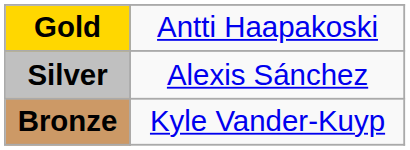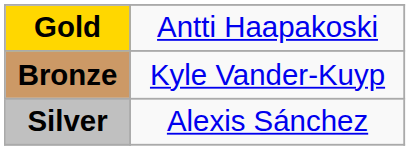rows swapped: Silver <-> Bronze
